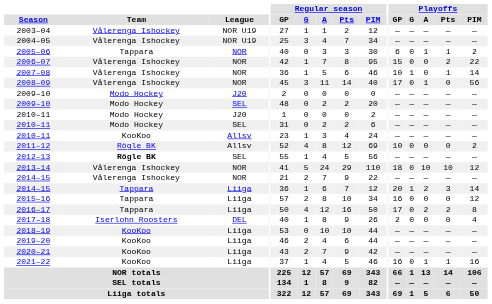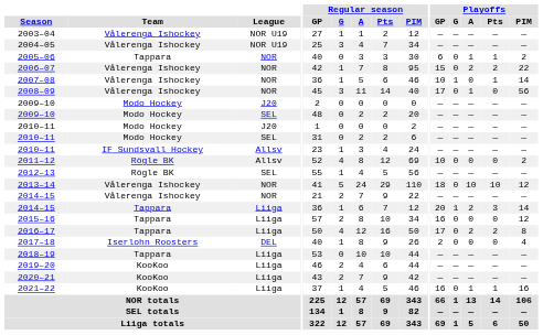2006–07 | Playoffs / A: 0 -> 2
2010–11 / Allsv | Team: KooKoo -> IF Sundsvall Hockey
2012–13 | Team: bold -> normal
2018–19 | Team: KooKoo -> Tappara
